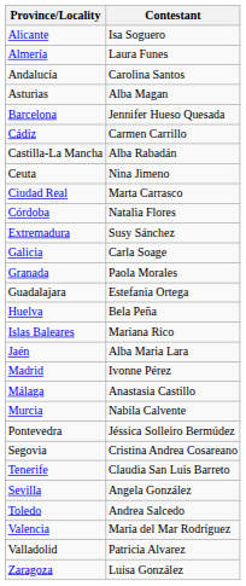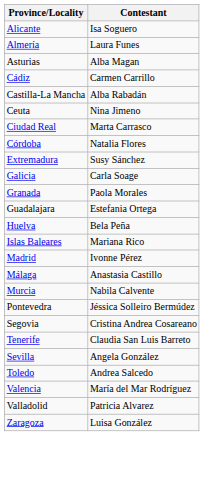- row: Andalucía | Carolina Santos
- row: Barcelona | Jennifer Hueso Quesada
- row: Jaén | Alba Maria Lara
